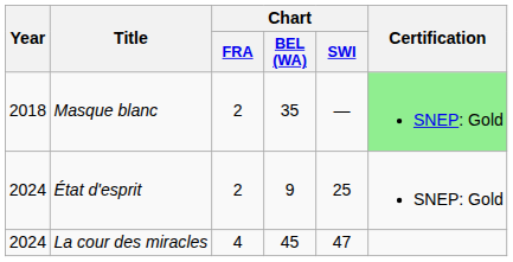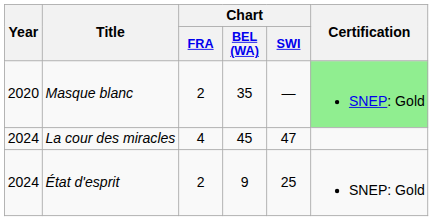Masque blanc | Year: 2018 -> 2020
rows swapped: État d'esprit <-> La cour des miracles
